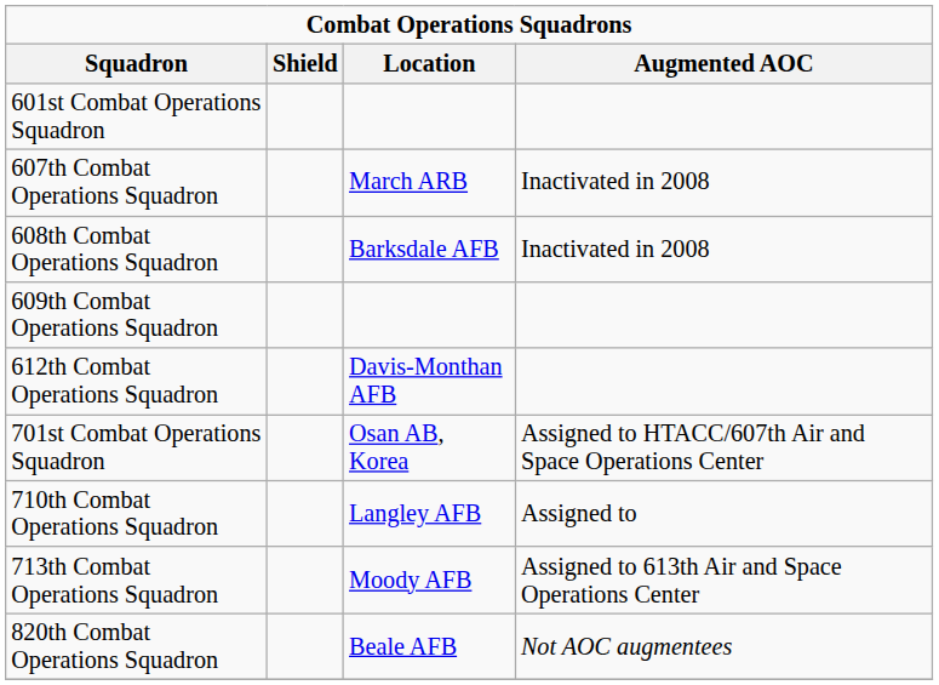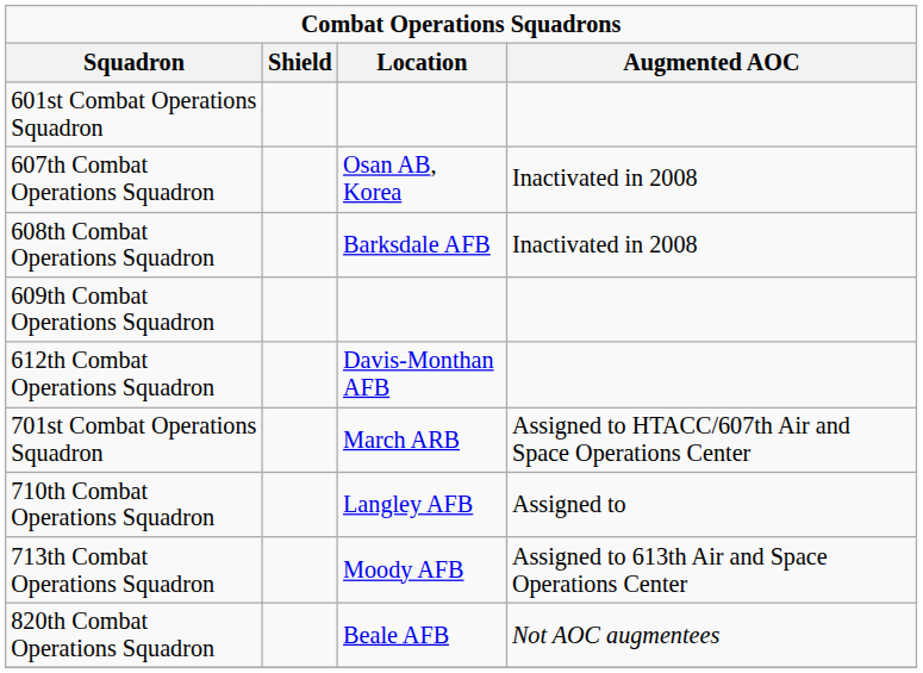607th Combat Operations Squadron | Location: March ARB -> Osan AB, Korea
701st Combat Operations Squadron | Location: Osan AB, Korea -> March ARB
